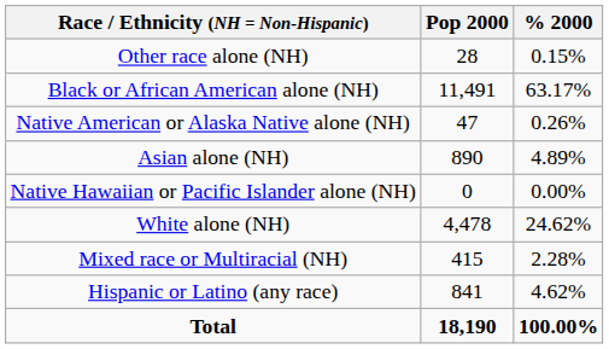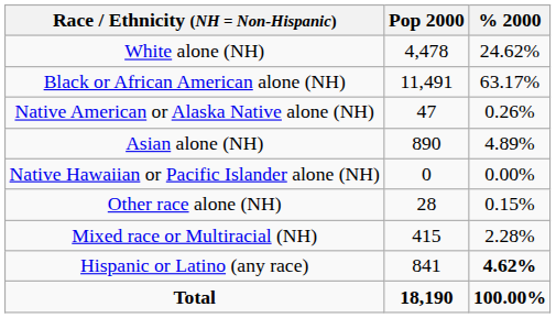rows swapped: White alone (NH) <-> Other race alone (NH)
Hispanic or Latino (any race) | % 2000: normal -> bold
